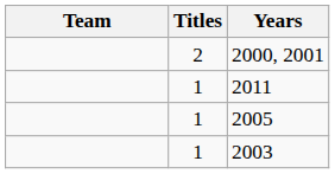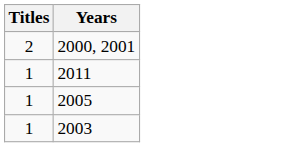- column: Team
